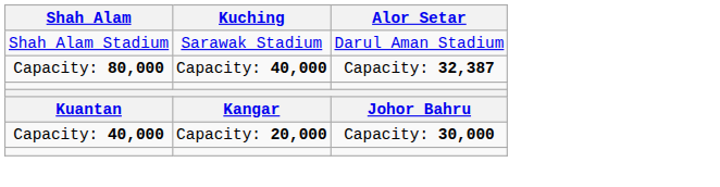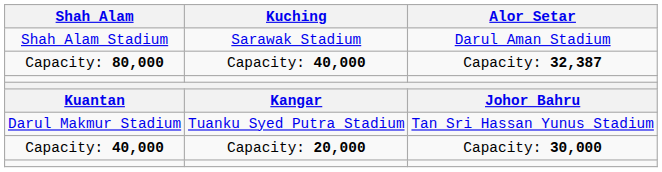+ row: Darul Makmur Stadium | Tuanku Syed Putra Stadium | Tan Sri Hassan Yunus Stadium
